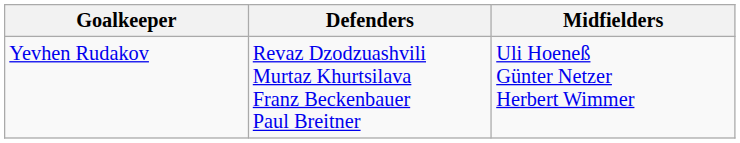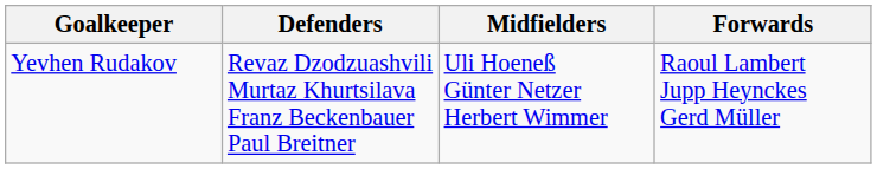+ column: Forwards | Raoul Lambert Jupp Heynckes Gerd Müller
